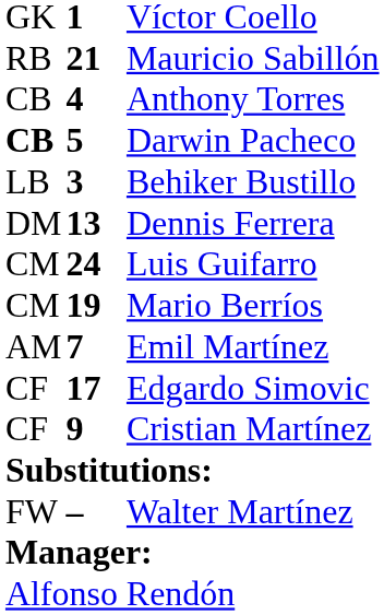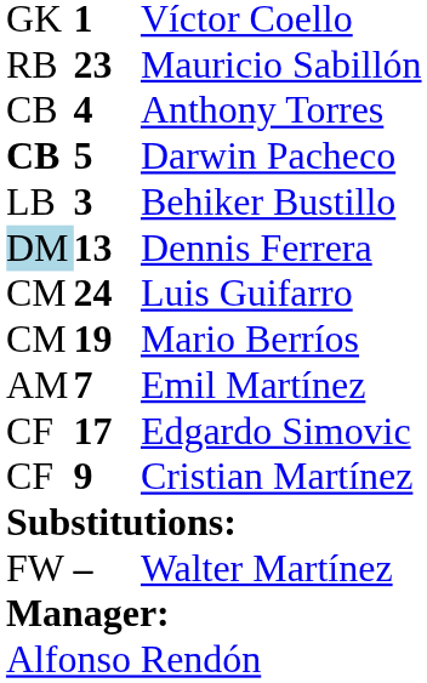Mauricio Sabillón | column 2: 21 -> 23
Dennis Ferrera | column 1: no background -> lightblue background
